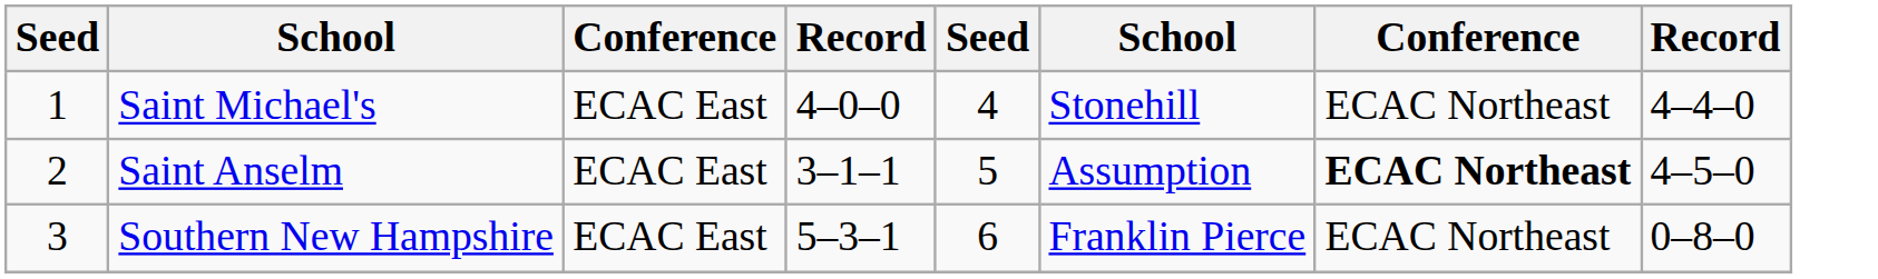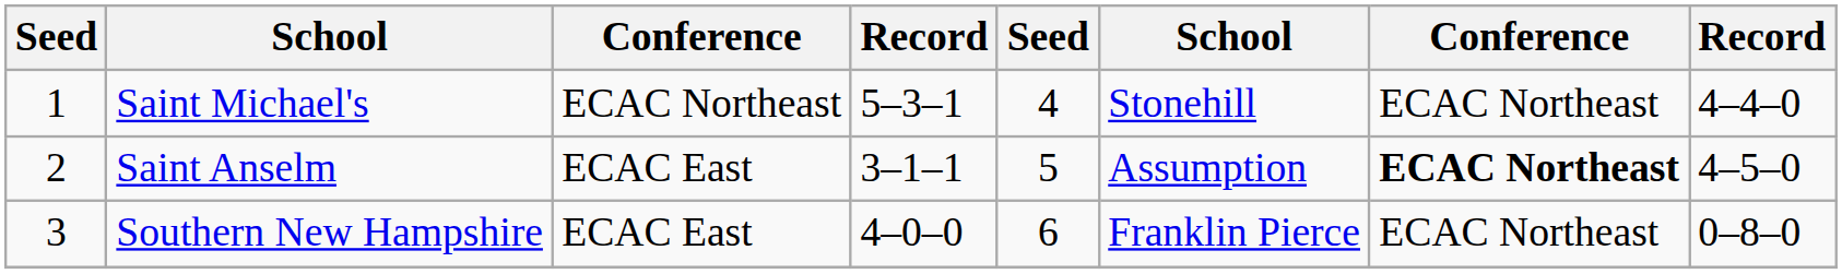Saint Michael's | column 3: ECAC East -> ECAC Northeast
Saint Michael's | column 4: 4–0–0 -> 5–3–1
Southern New Hampshire | column 4: 5–3–1 -> 4–0–0
